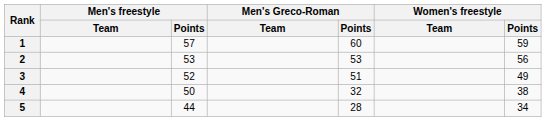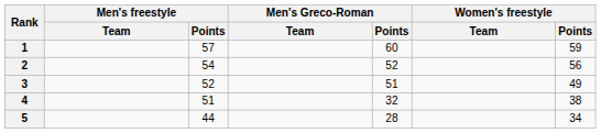2 | Men's freestyle / Points: 53 -> 54
2 | Men's Greco-Roman / Points: 53 -> 52
4 | Men's freestyle / Points: 50 -> 51
